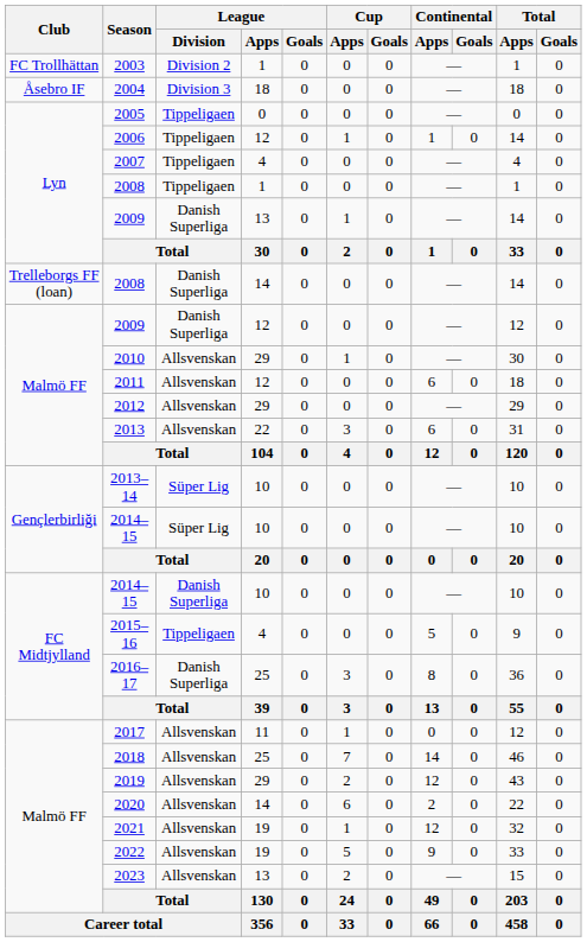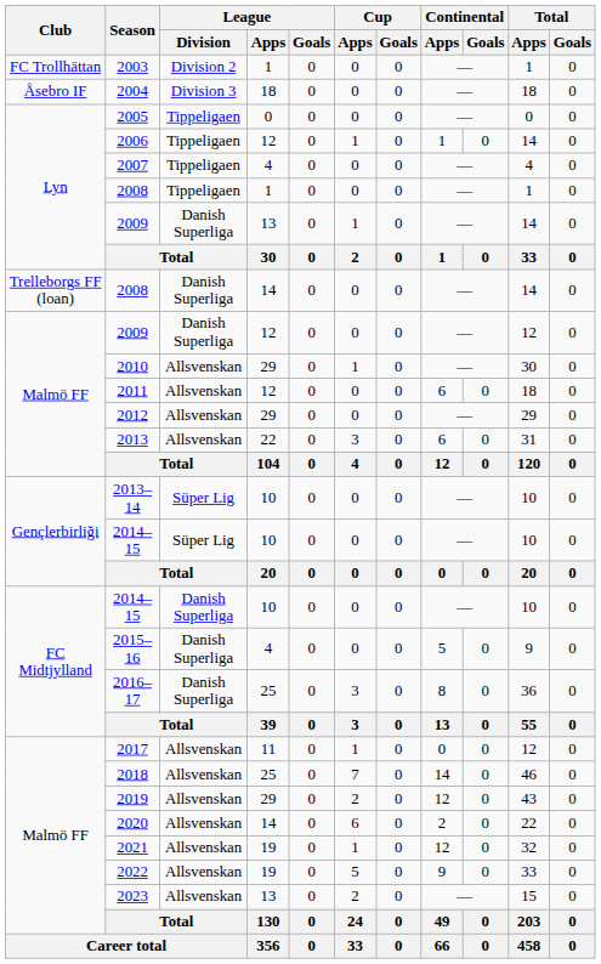2015–16 | League / Division: Tippeligaen -> Danish Superliga
